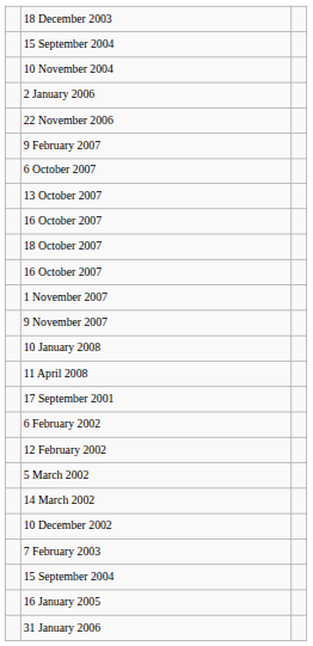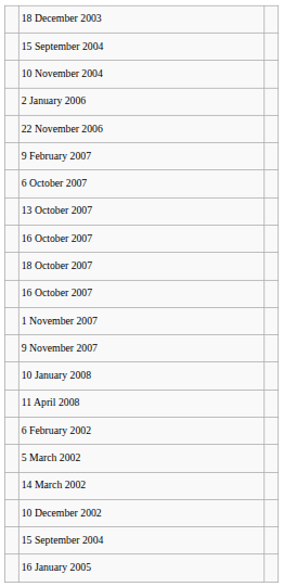- row: 17 September 2001
- row: 12 February 2002
- row: 7 February 2003
- row: 31 January 2006
